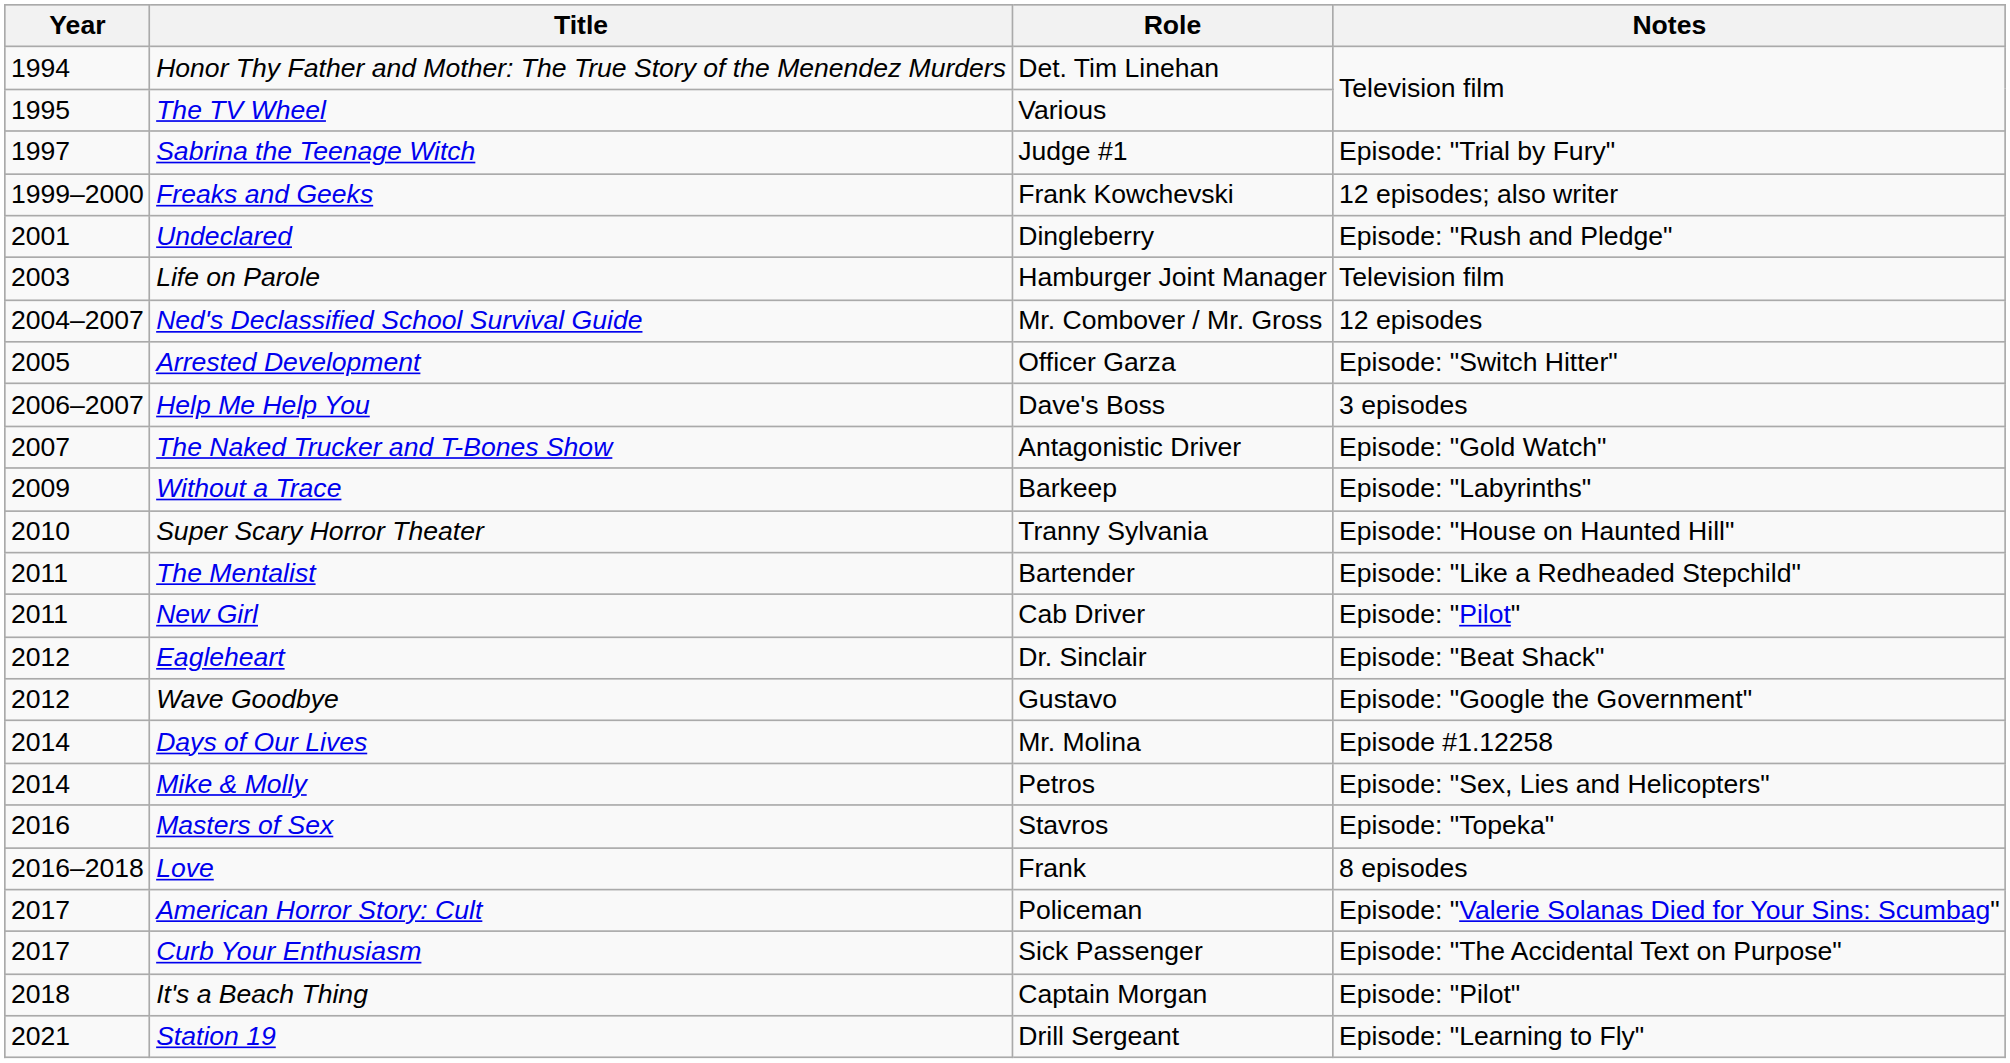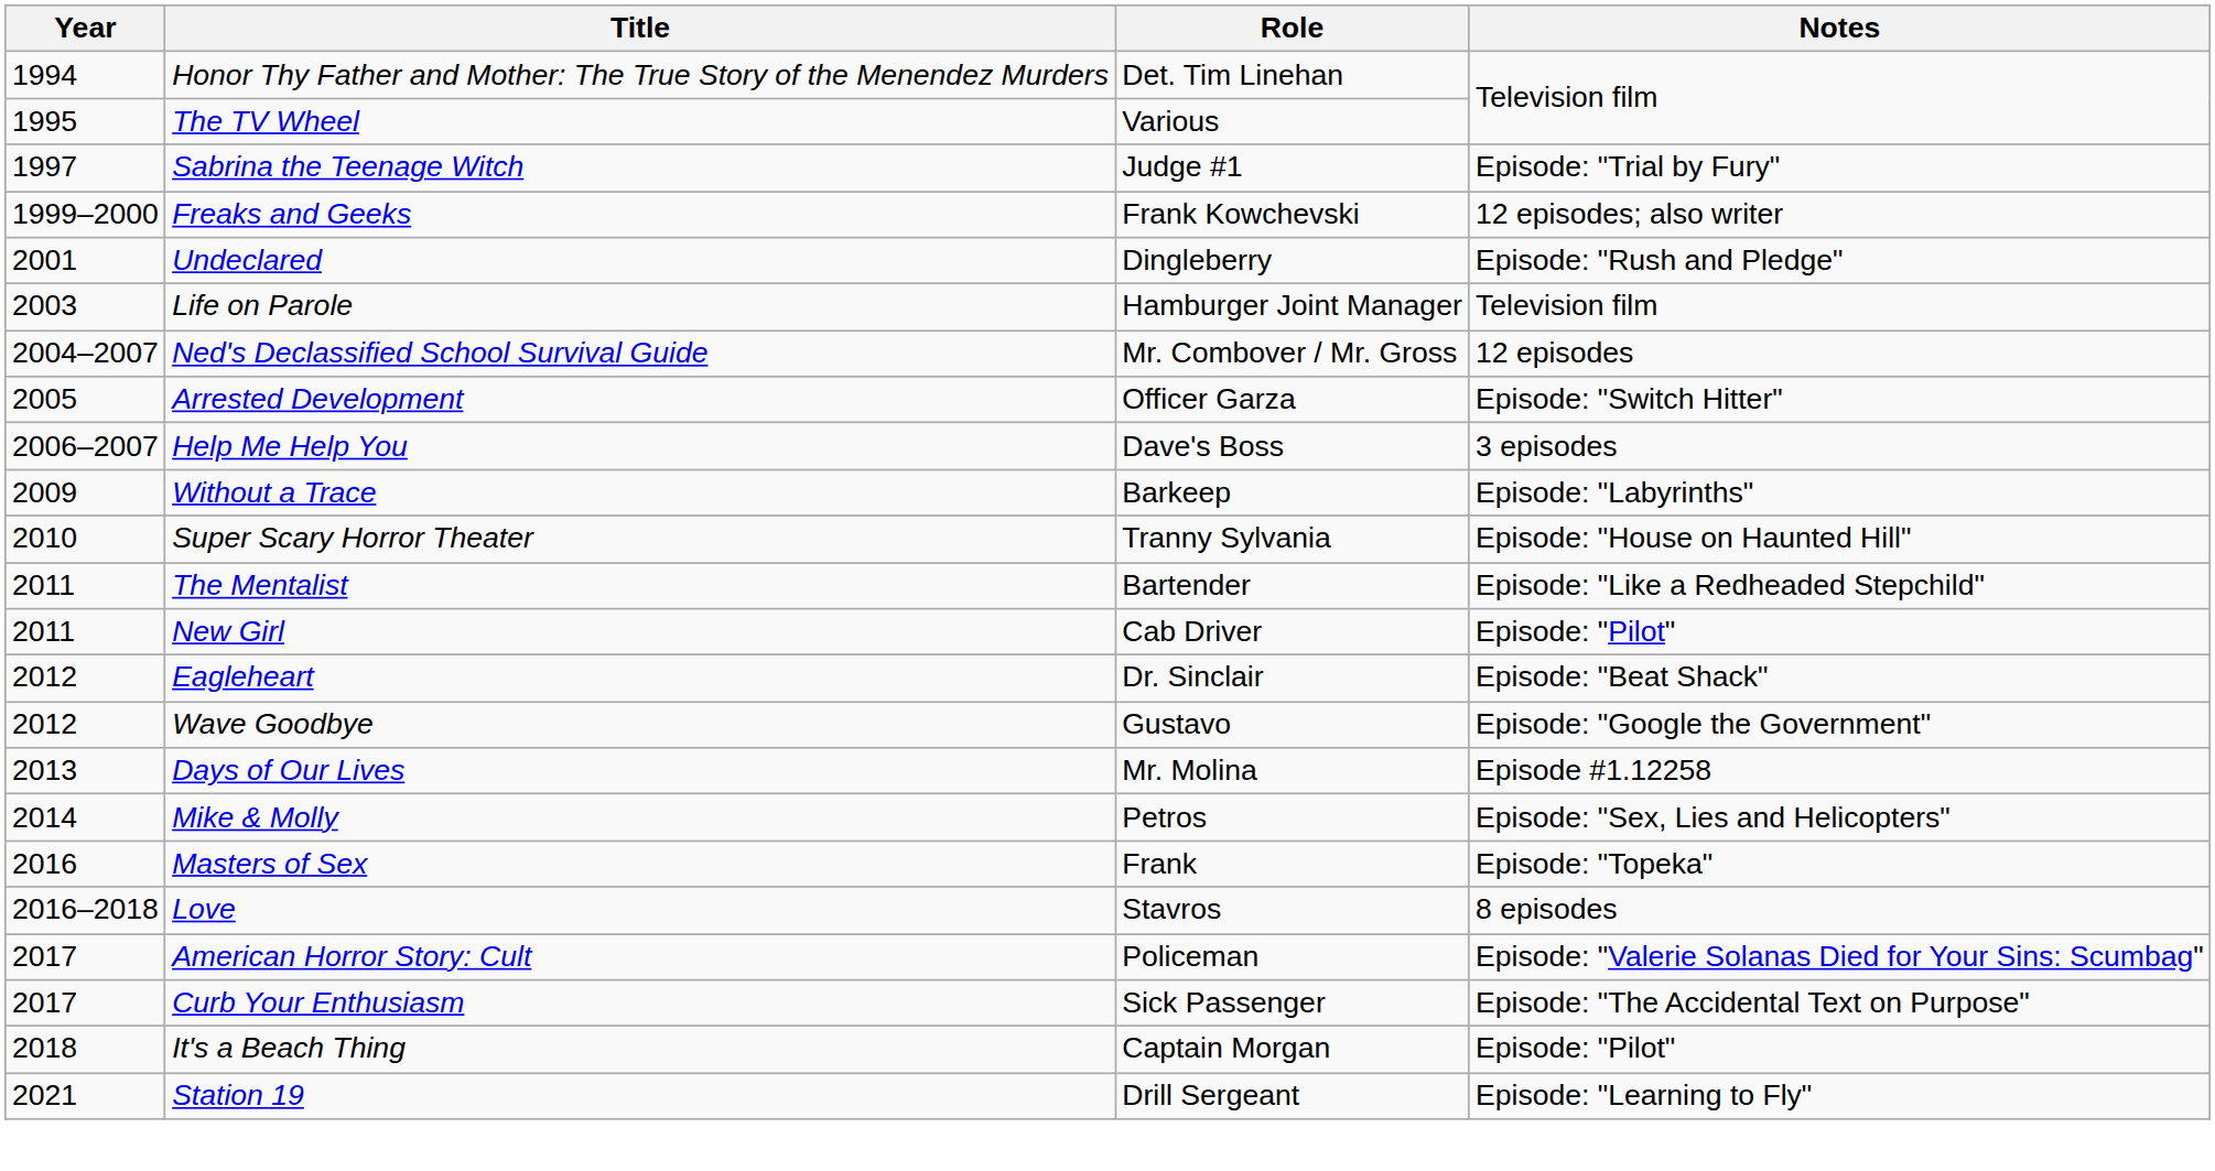- row: 2007 | The Naked Trucker and T-Bones Show | Antagonistic Driver | Episode: "Gold Watch"
Days of Our Lives | Year: 2014 -> 2013
Masters of Sex | Role: Stavros -> Frank
Love | Role: Frank -> Stavros
